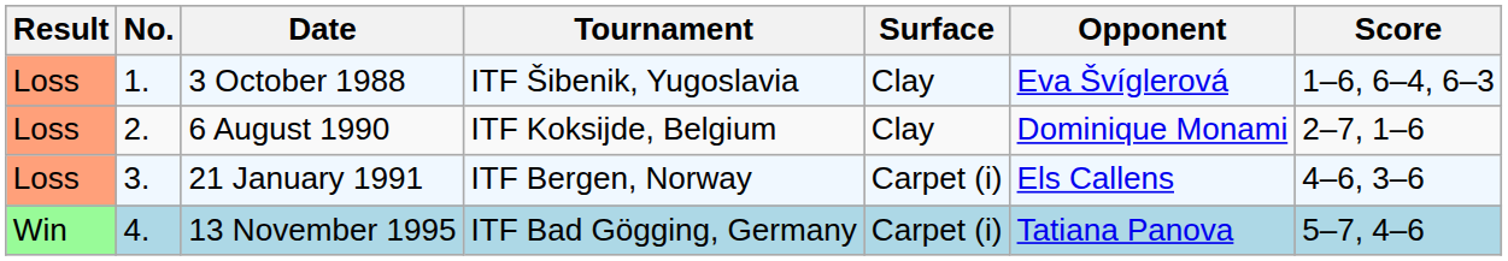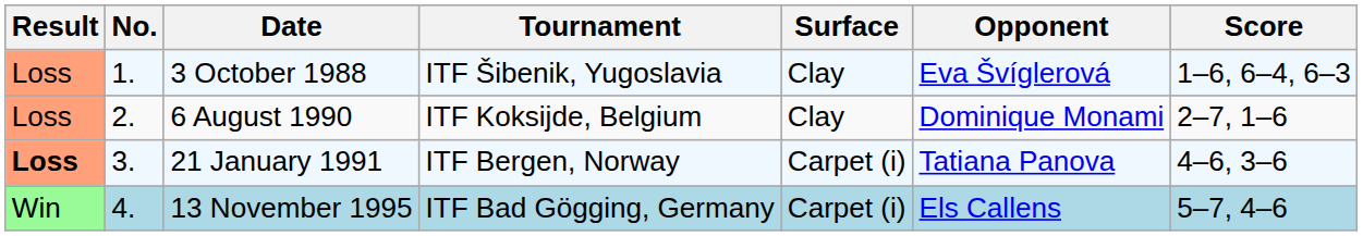21 January 1991 | Result: normal -> bold
21 January 1991 | Opponent: Els Callens -> Tatiana Panova
13 November 1995 | Opponent: Tatiana Panova -> Els Callens
